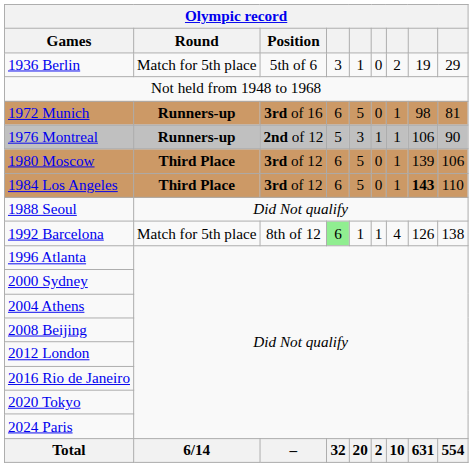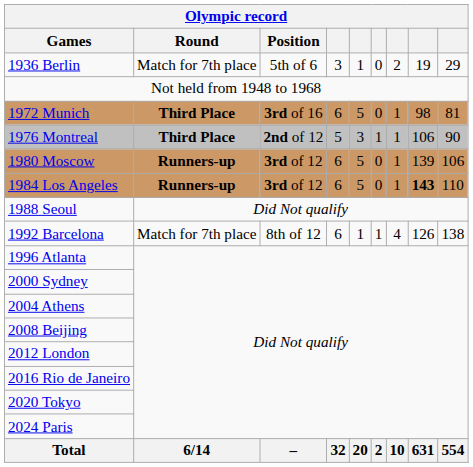1936 Berlin | Round: Match for 5th place -> Match for 7th place
1972 Munich | Round: Runners-up -> Third Place
1976 Montreal | Round: Runners-up -> Third Place
1980 Moscow | Round: Third Place -> Runners-up
1984 Los Angeles | Round: Third Place -> Runners-up
1992 Barcelona | Round: Match for 5th place -> Match for 7th place
1992 Barcelona | column 4: lightgreen background -> no background
